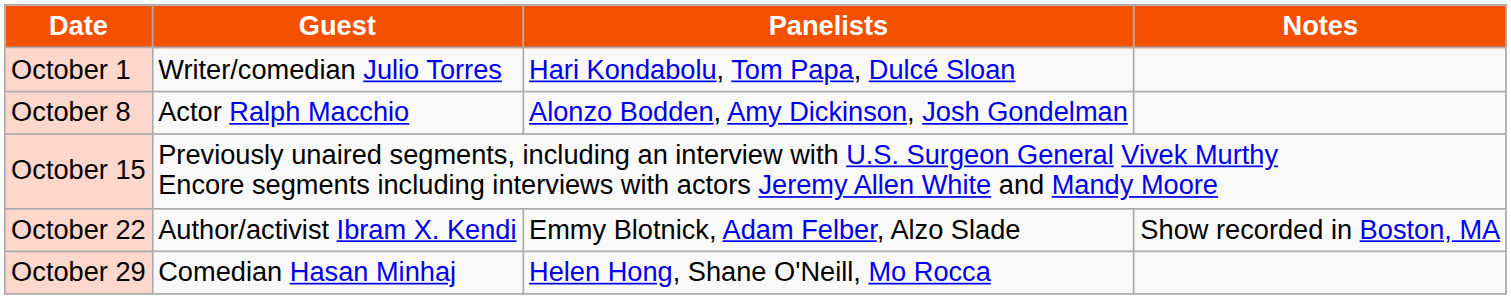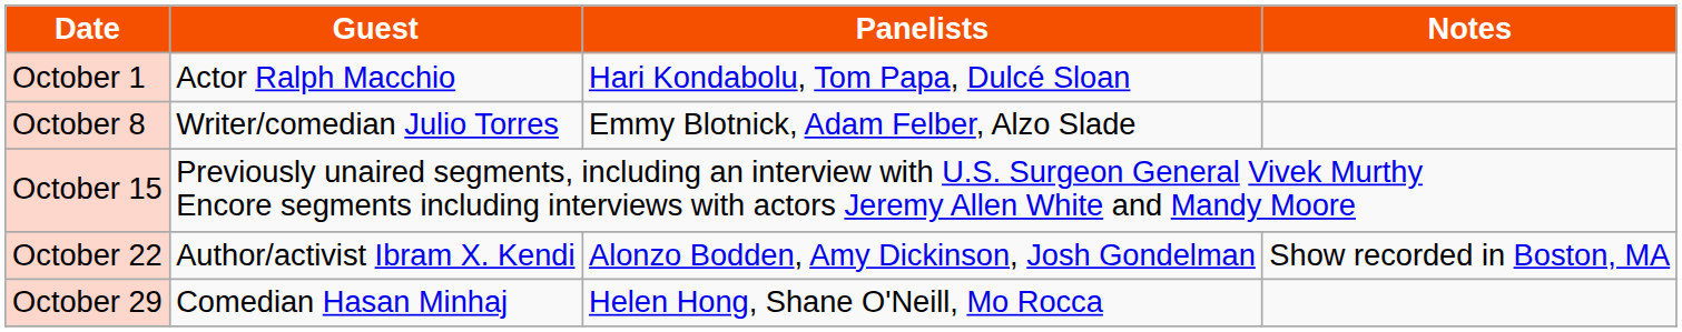October 1 | Guest: Writer/comedian Julio Torres -> Actor Ralph Macchio
October 8 | Guest: Actor Ralph Macchio -> Writer/comedian Julio Torres
October 8 | Panelists: Alonzo Bodden, Amy Dickinson, Josh Gondelman -> Emmy Blotnick, Adam Felber, Alzo Slade
October 22 | Panelists: Emmy Blotnick, Adam Felber, Alzo Slade -> Alonzo Bodden, Amy Dickinson, Josh Gondelman
